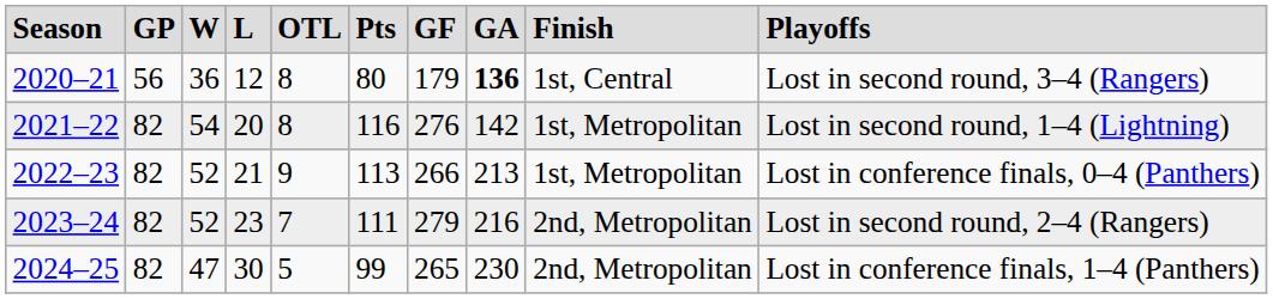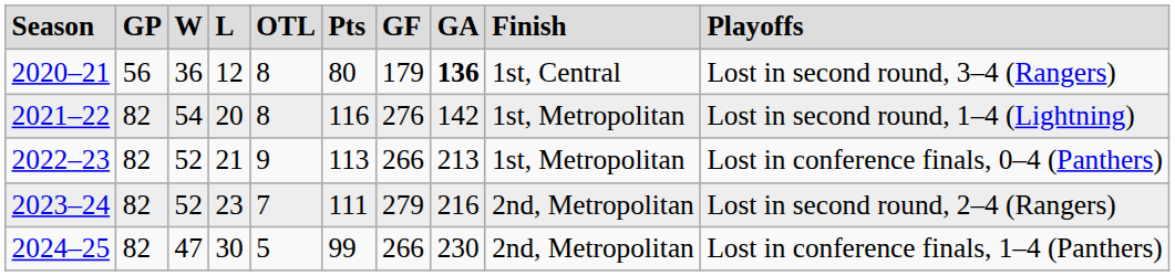2024–25 | column 7: 265 -> 266
